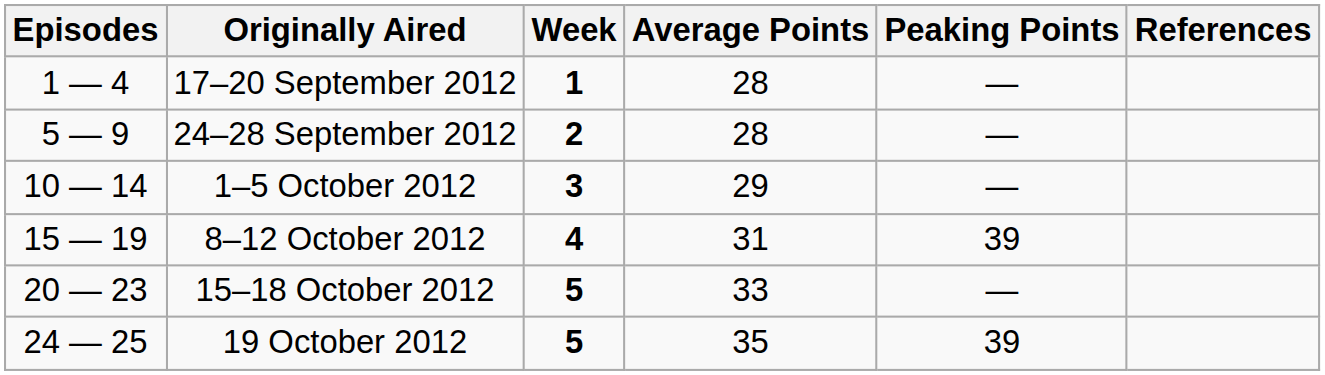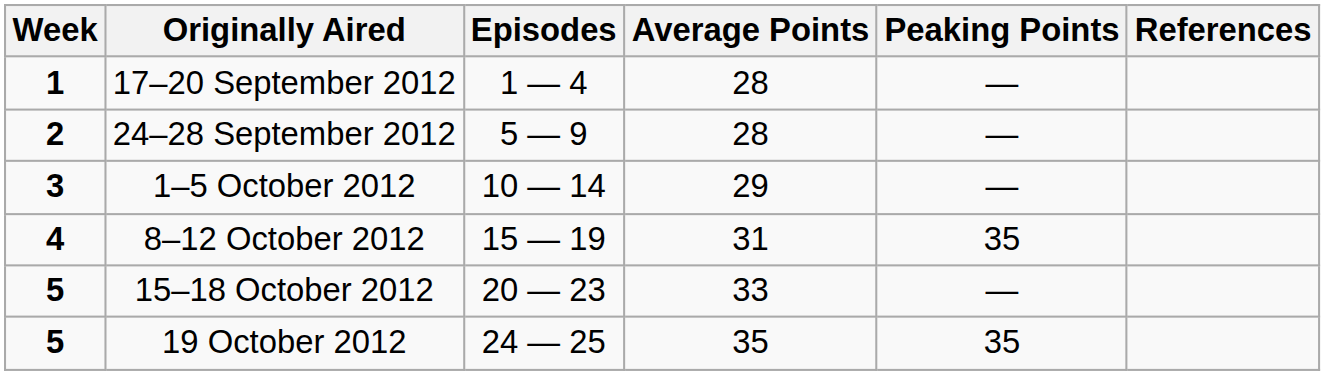columns swapped: Week <-> Episodes
8–12 October 2012 | Peaking Points: 39 -> 35
19 October 2012 | Peaking Points: 39 -> 35
